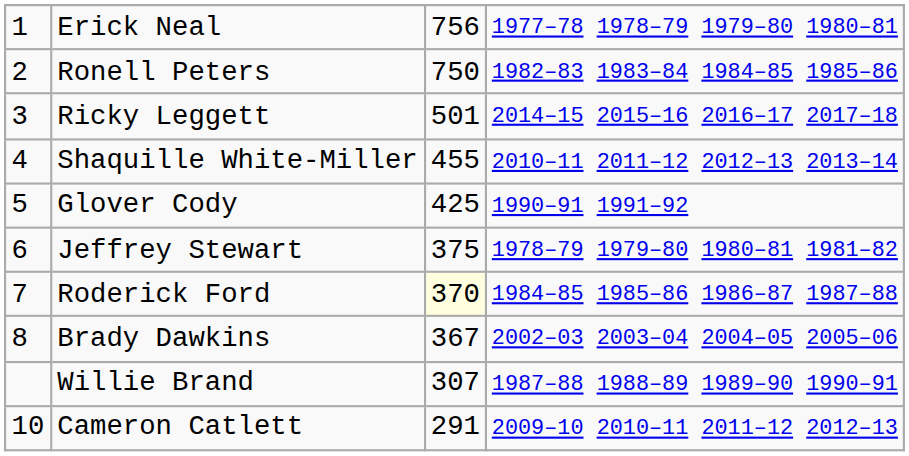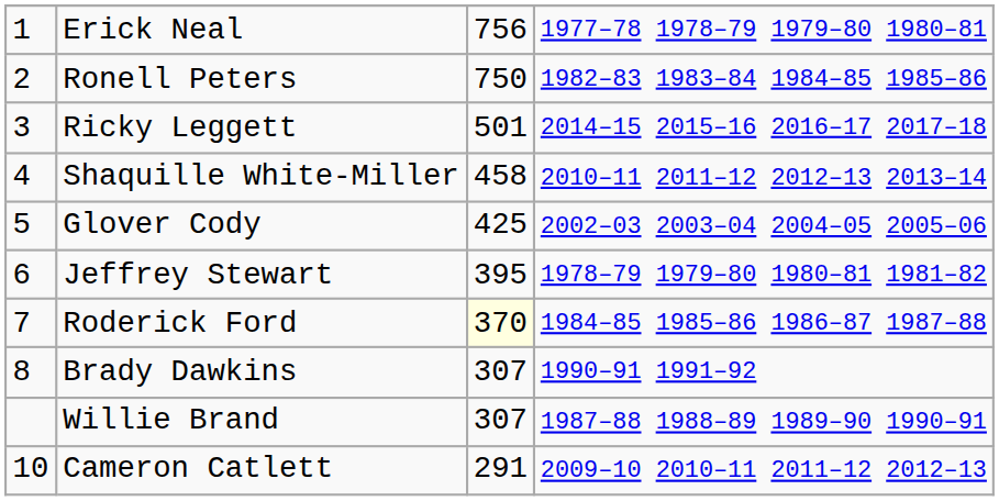Shaquille White-Miller | column 3: 455 -> 458
Glover Cody | column 4: 1990–91 1991–92 -> 2002–03 2003–04 2004–05 2005–06
Jeffrey Stewart | column 3: 375 -> 395
Brady Dawkins | column 3: 367 -> 307
Brady Dawkins | column 4: 2002–03 2003–04 2004–05 2005–06 -> 1990–91 1991–92
